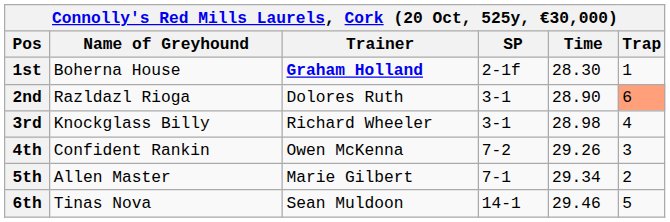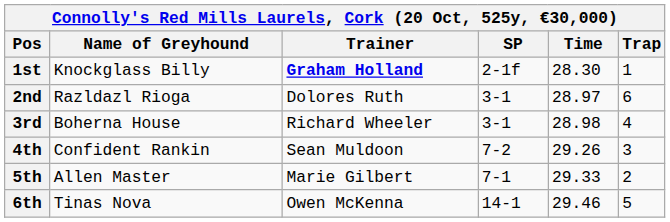1st | Name of Greyhound: Boherna House -> Knockglass Billy
2nd | Time: 28.90 -> 28.97
2nd | Trap: lightsalmon background -> no background
3rd | Name of Greyhound: Knockglass Billy -> Boherna House
4th | Trainer: Owen McKenna -> Sean Muldoon
5th | Time: 29.34 -> 29.33
6th | Trainer: Sean Muldoon -> Owen McKenna
